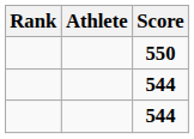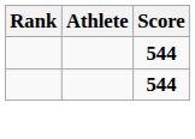- row: 550
